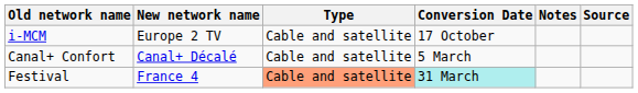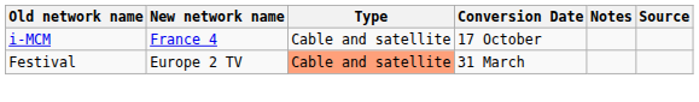i-MCM | New network name: Europe 2 TV -> France 4
- row: Canal+ Confort | Canal+ Décalé | Cable and satellite | 5 March
Festival | New network name: France 4 -> Europe 2 TV
Festival | Conversion Date: paleturquoise background -> no background
